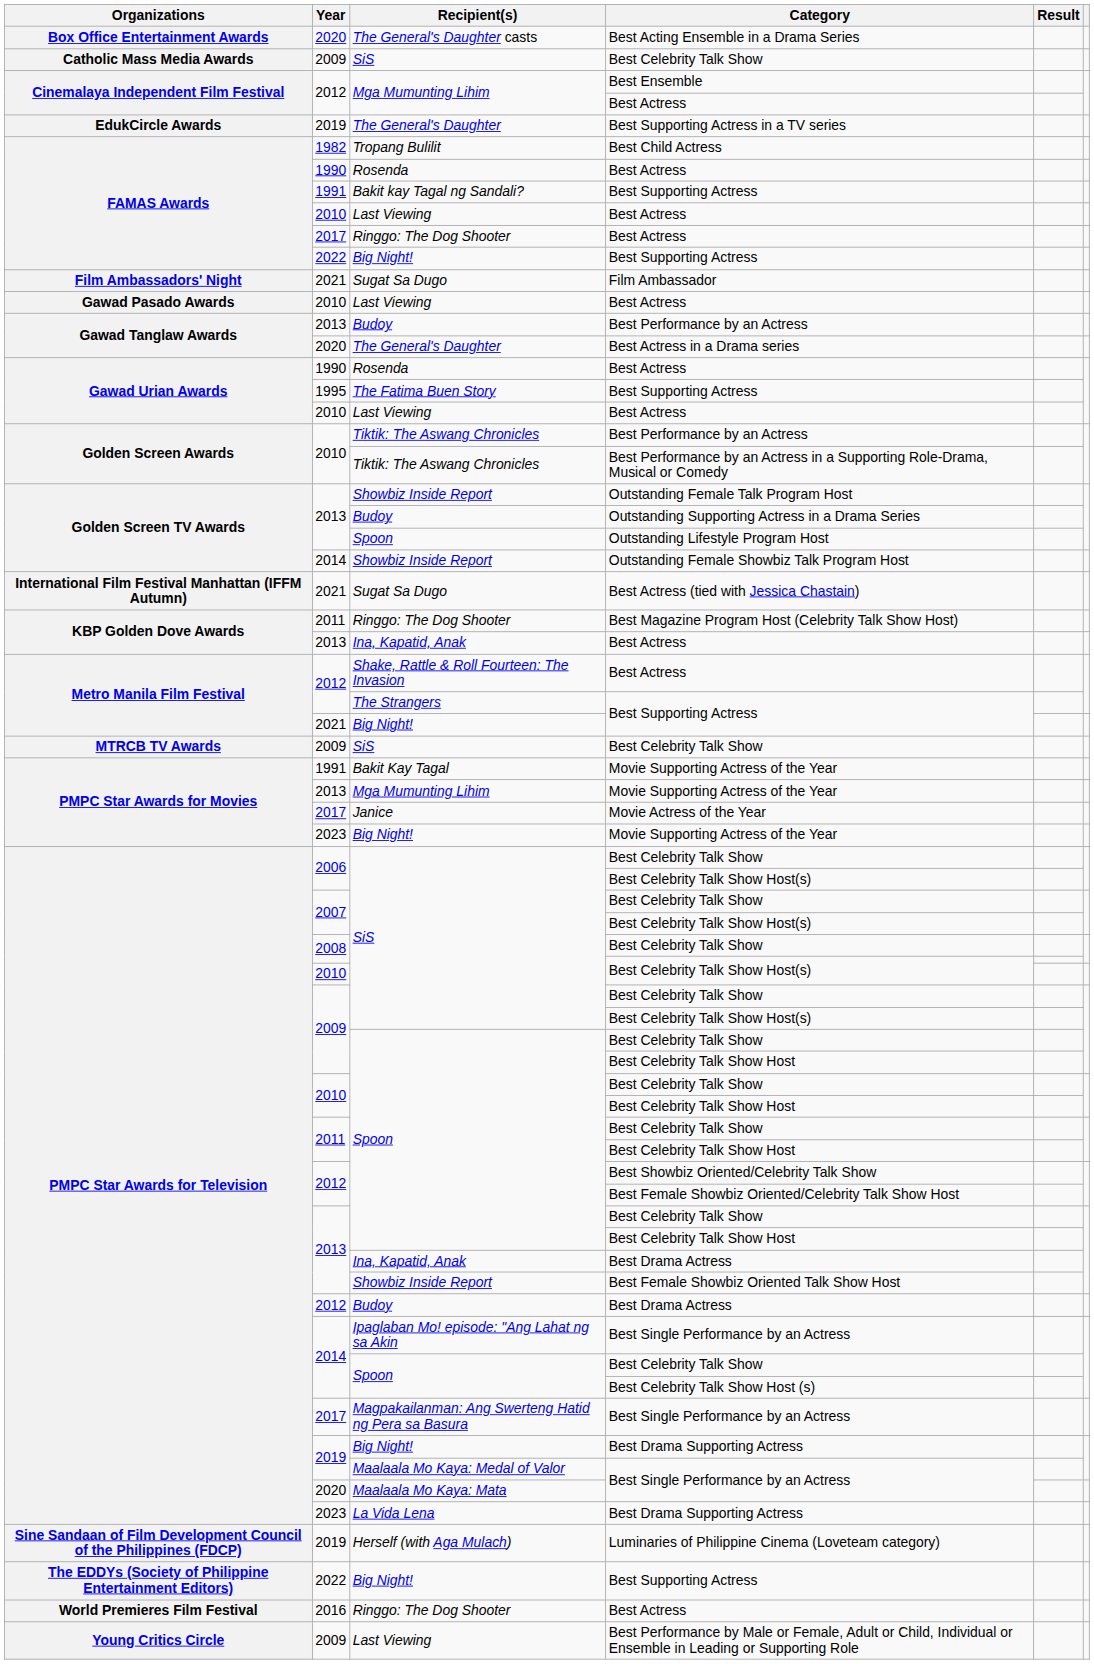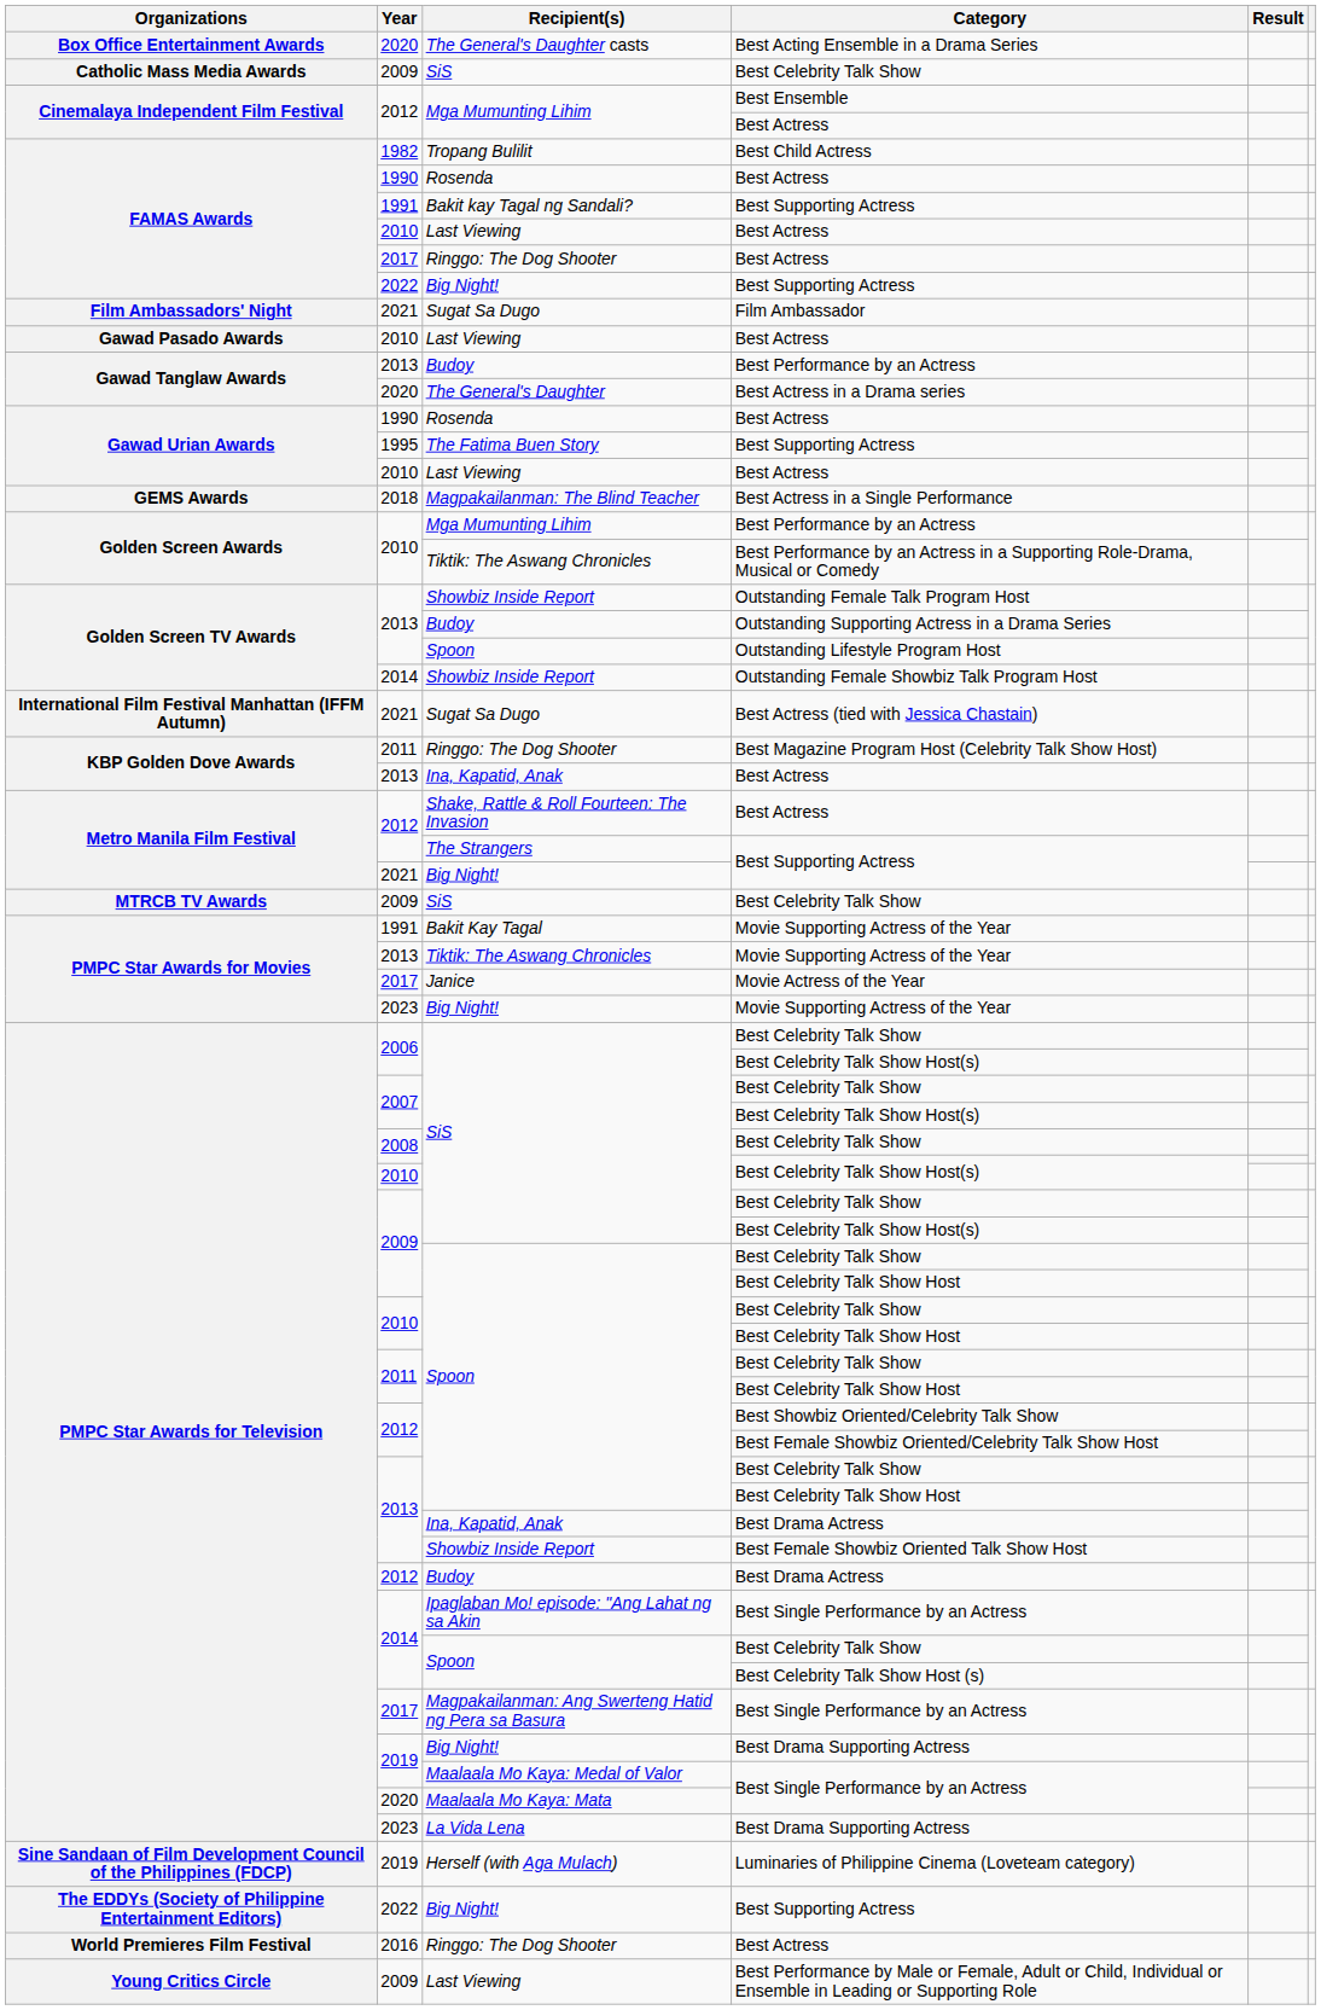- row: EdukCircle Awards | 2019 | The General's Daughter | Best Supporting Actress in a TV series
+ row: GEMS Awards | 2018 | Magpakailanman: The Blind Teacher | Best Actress in a Single Performance
2010 / Best Performance by an Actress | Recipient(s): Tiktik: The Aswang Chronicles -> Mga Mumunting Lihim
2013 / Movie Supporting Actress of the Year | Recipient(s): Mga Mumunting Lihim -> Tiktik: The Aswang Chronicles
